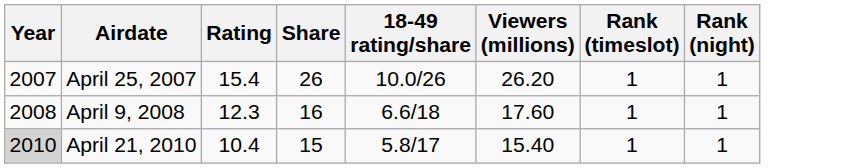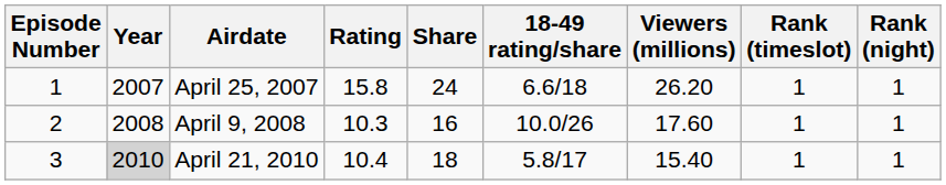+ column: Episode Number | 1 | 2 | 3
April 25, 2007 | Rating: 15.4 -> 15.8
April 25, 2007 | Share: 26 -> 24
April 25, 2007 | 18-49 rating/share: 10.0/26 -> 6.6/18
April 9, 2008 | Rating: 12.3 -> 10.3
April 9, 2008 | 18-49 rating/share: 6.6/18 -> 10.0/26
April 21, 2010 | Share: 15 -> 18
